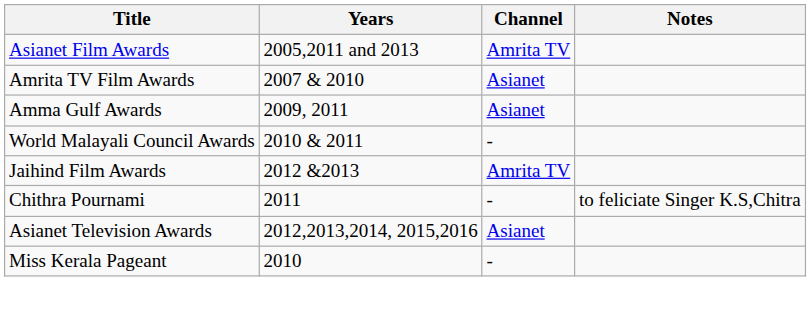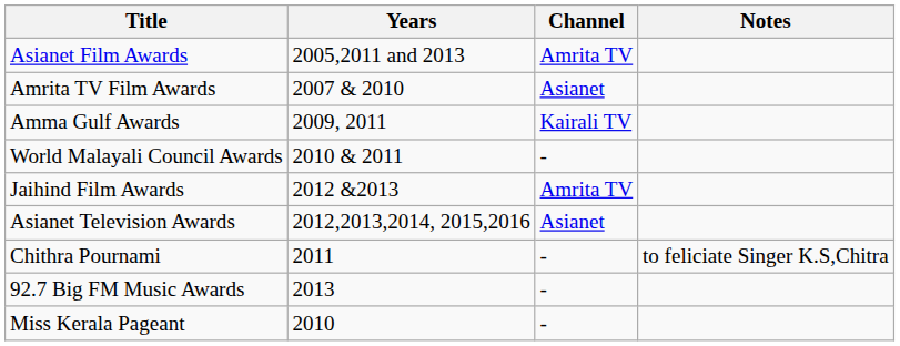Amma Gulf Awards | Channel: Asianet -> Kairali TV
rows swapped: Asianet Television Awards <-> Chithra Pournami
+ row: 92.7 Big FM Music Awards | 2013 | -
